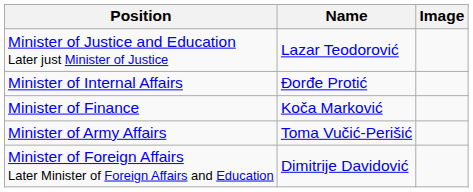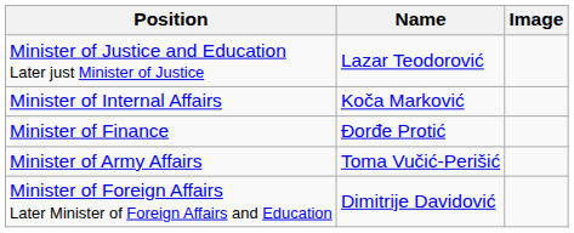Minister of Internal Affairs | Name: Đorđe Protić -> Koča Marković
Minister of Finance | Name: Koča Marković -> Đorđe Protić
